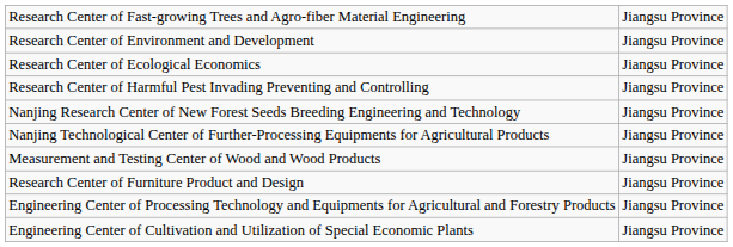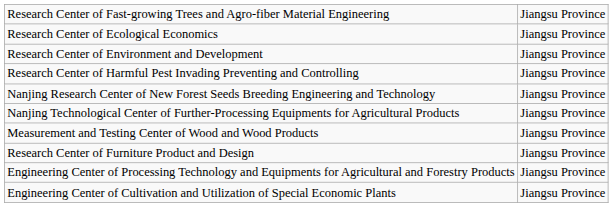rows swapped: Research Center of Environment and Development <-> Research Center of Ecological Economics
